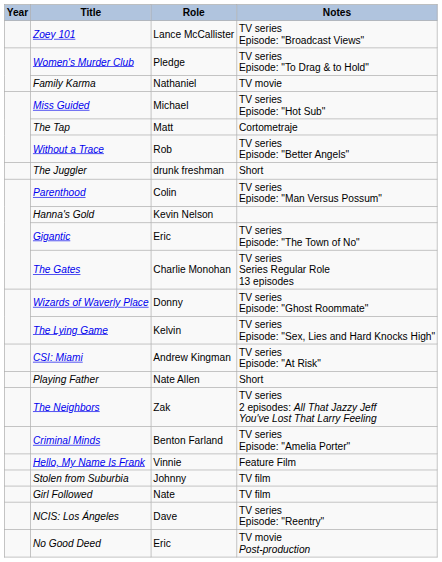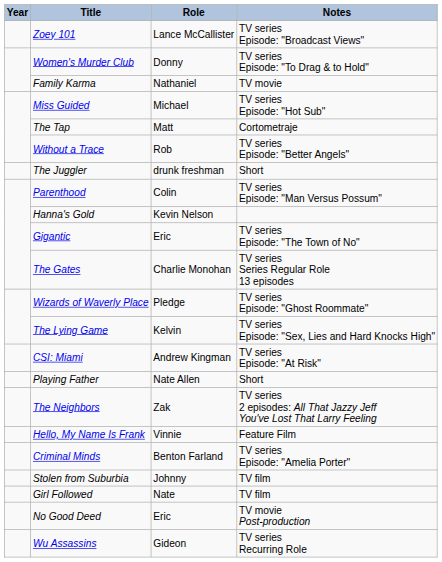Women's Murder Club | Role: Pledge -> Donny
Wizards of Waverly Place | Role: Donny -> Pledge
rows swapped: Criminal Minds <-> Hello, My Name Is Frank
- row: NCIS: Los Ángeles | Dave | TV series Episode: "Reentry"
+ row: Wu Assassins | Gideon | TV series Recurring Role
